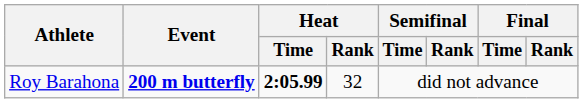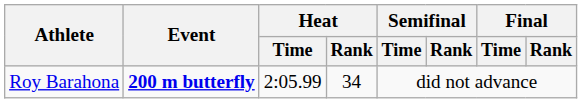Roy Barahona | Heat / Time: bold -> normal
Roy Barahona | Heat / Rank: 32 -> 34
